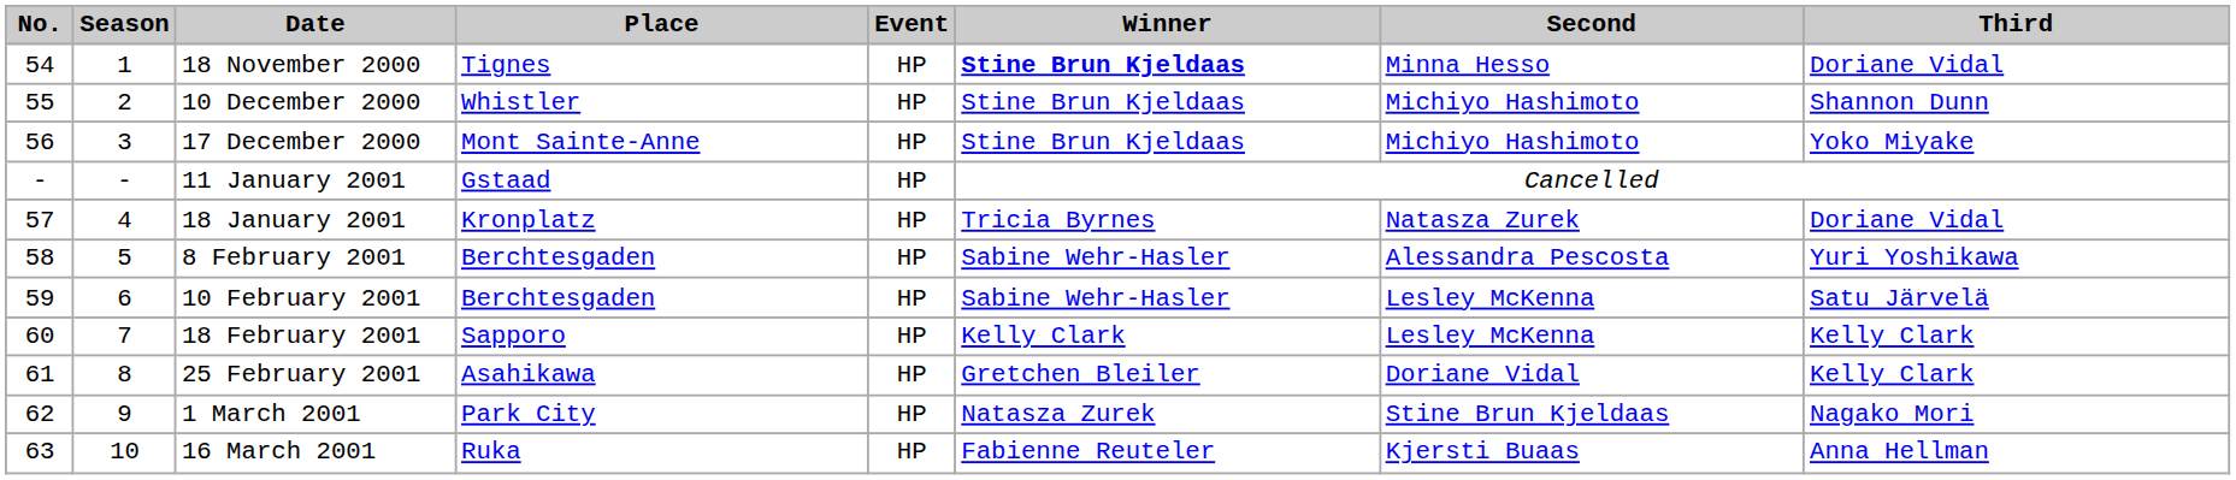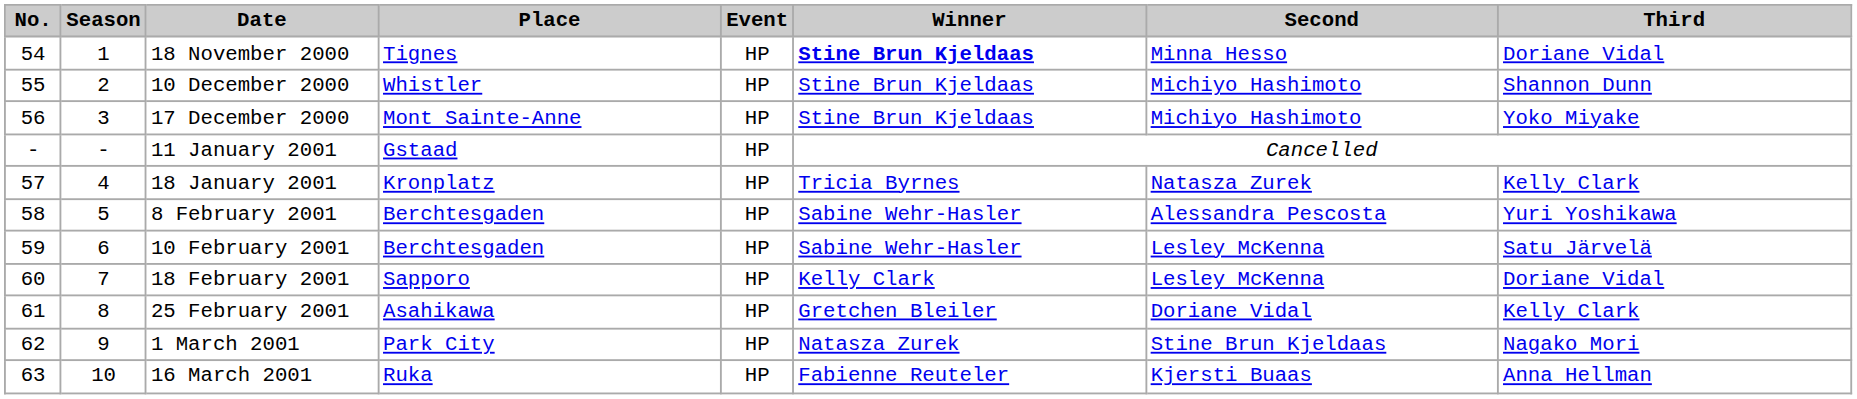18 January 2001 | Third: Doriane Vidal -> Kelly Clark
18 February 2001 | Third: Kelly Clark -> Doriane Vidal
